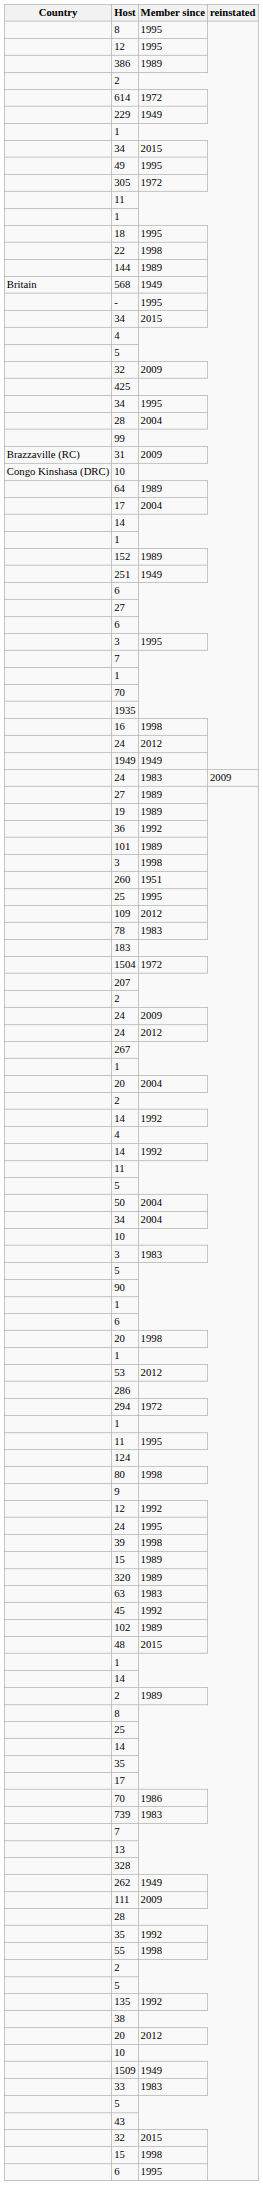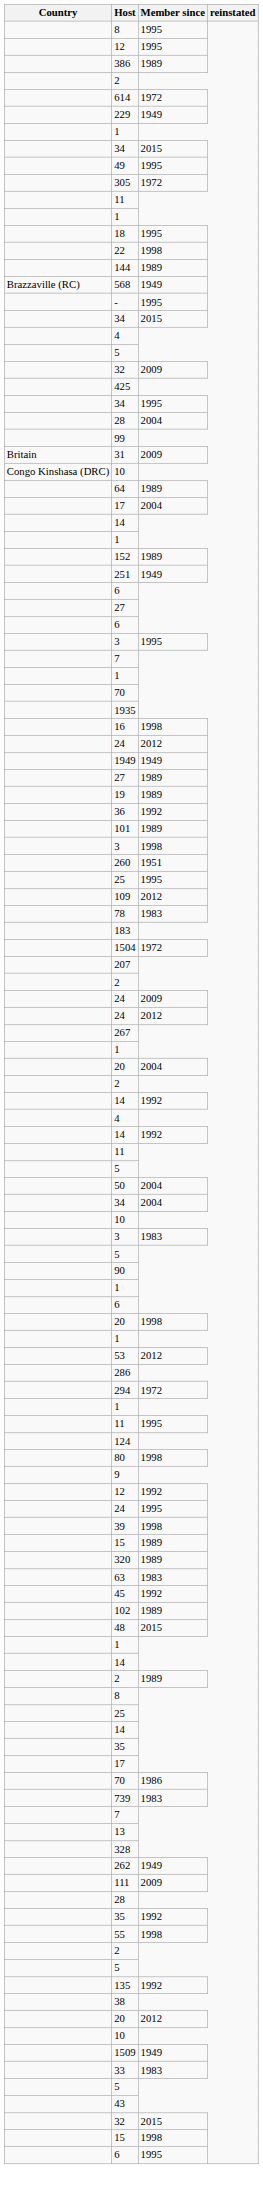568 | Country: Britain -> Brazzaville (RC)
31 | Country: Brazzaville (RC) -> Britain
- row: 24 | 1983 | 2009
